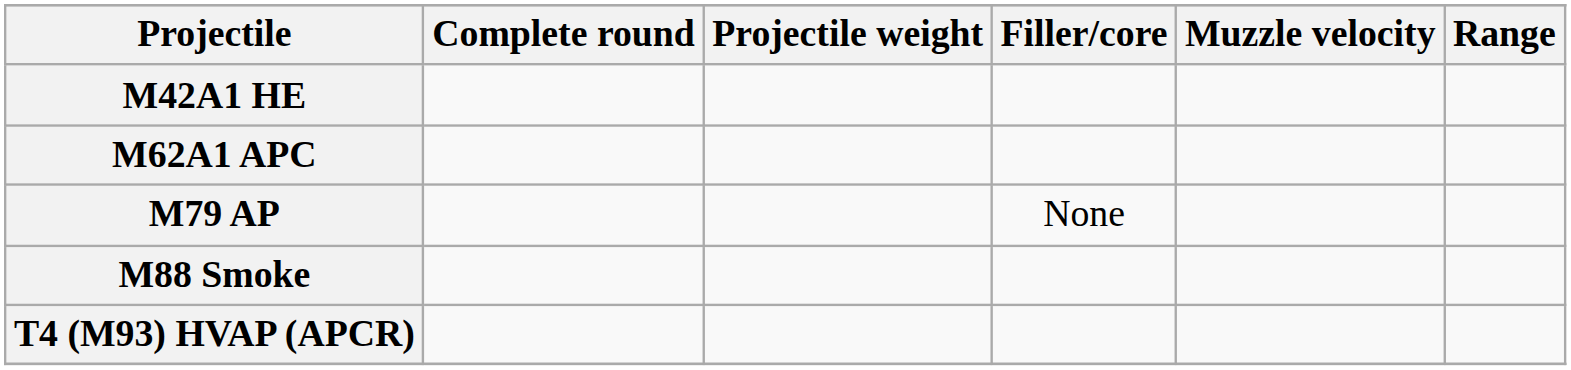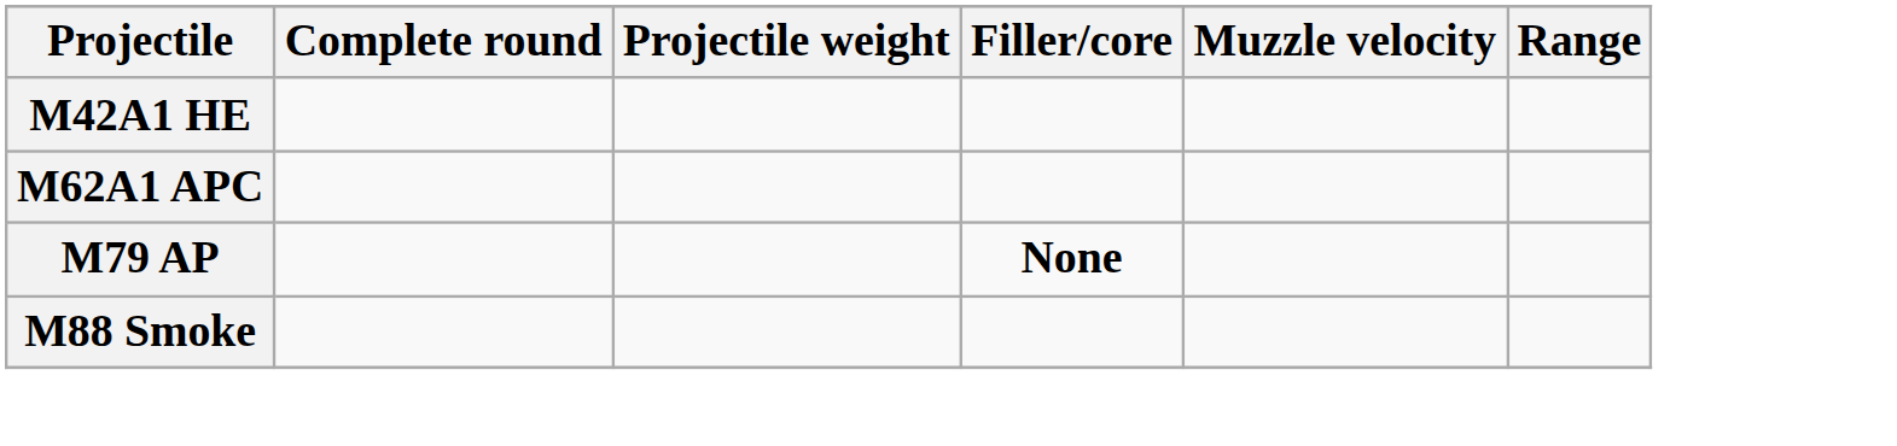M79 AP | Filler/core: normal -> bold
- row: T4 (M93) HVAP (APCR)
